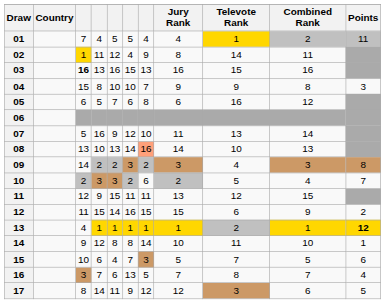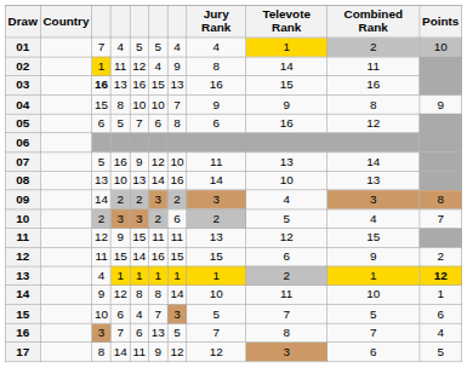01 | Points: 11 -> 10
04 | Points: 3 -> 9
08 | column 7: lightsalmon background -> no background
